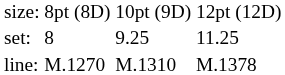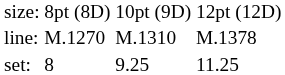rows swapped: set: <-> line:
